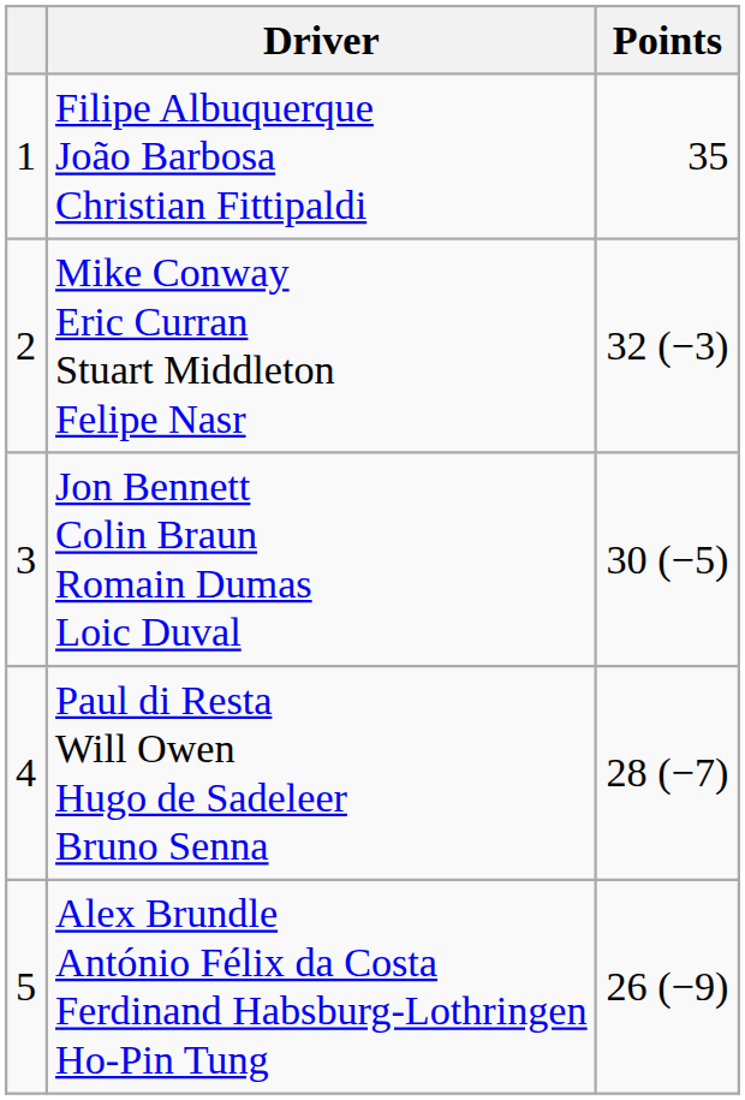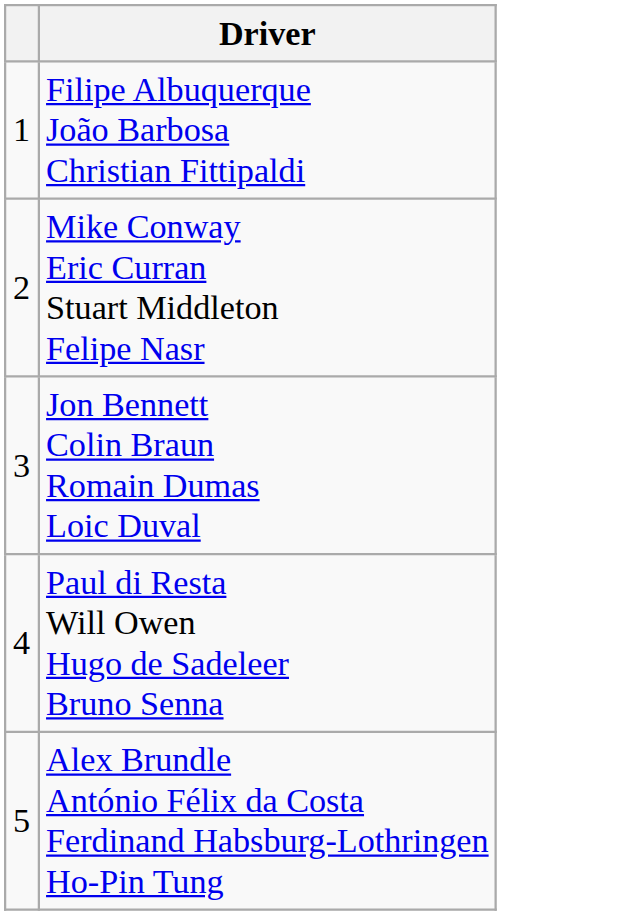- column: Points | 35 | 32 (−3) | 30 (−5) | 28 (−7) | 26 (−9)
